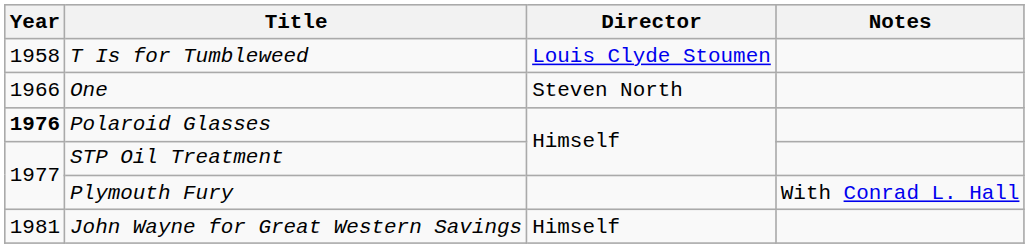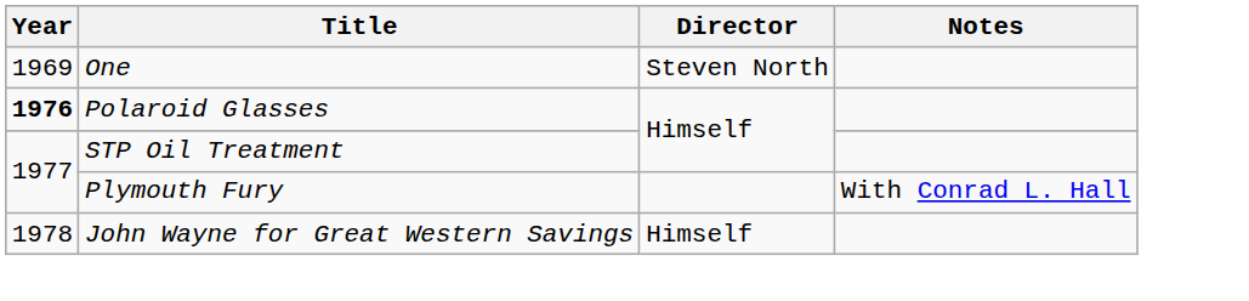- row: 1958 | T Is for Tumbleweed | Louis Clyde Stoumen
One | Year: 1966 -> 1969
John Wayne for Great Western Savings | Year: 1981 -> 1978
